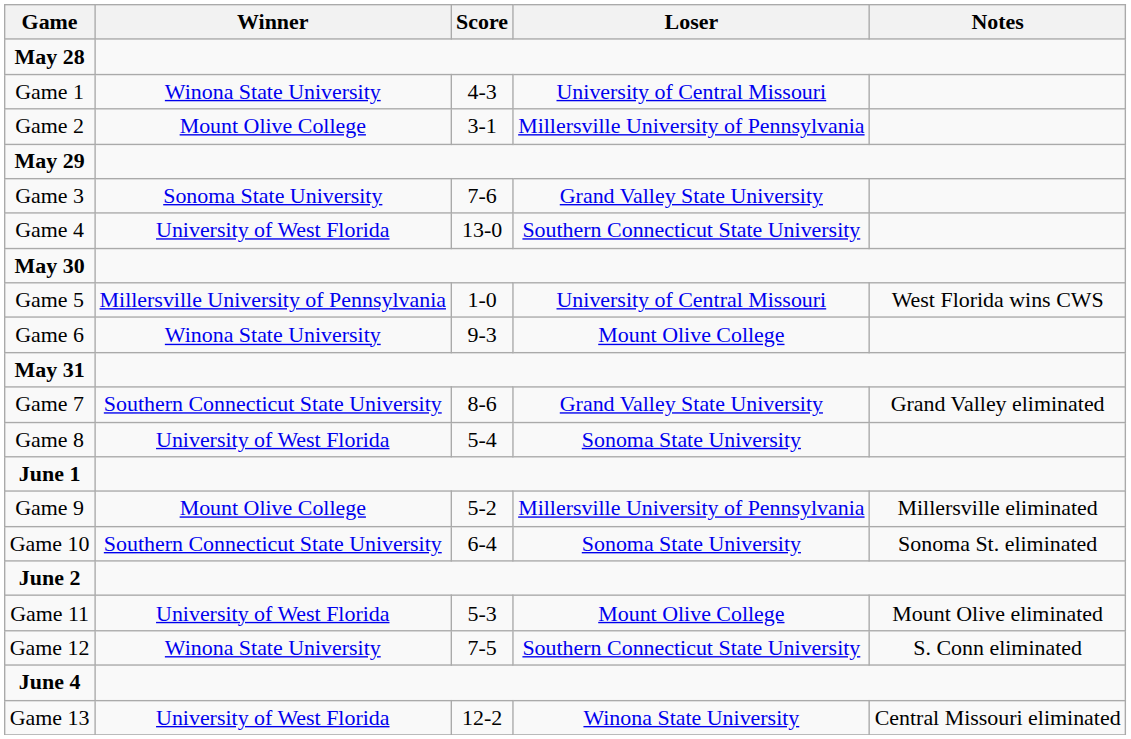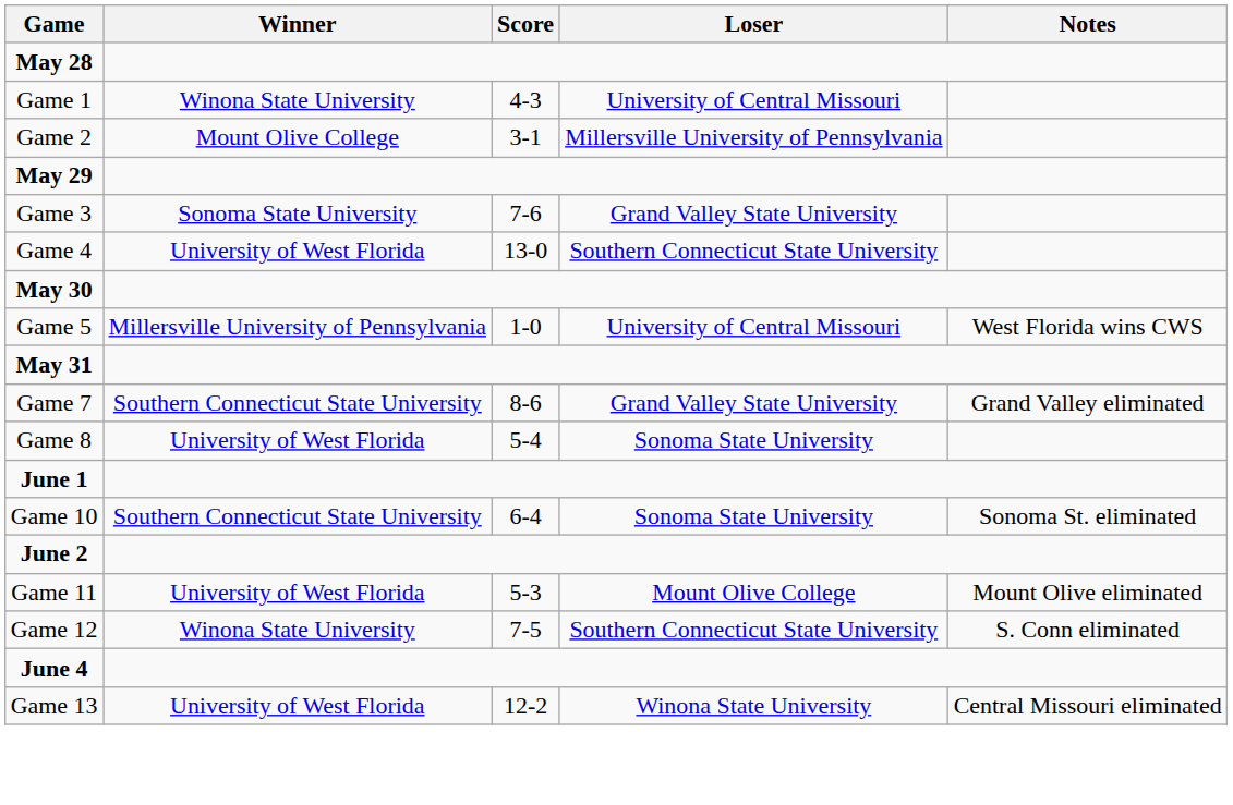- row: Game 6 | Winona State University | 9-3 | Mount Olive College
- row: Game 9 | Mount Olive College | 5-2 | Millersville University of Pennsylvania | Millersville eliminated
